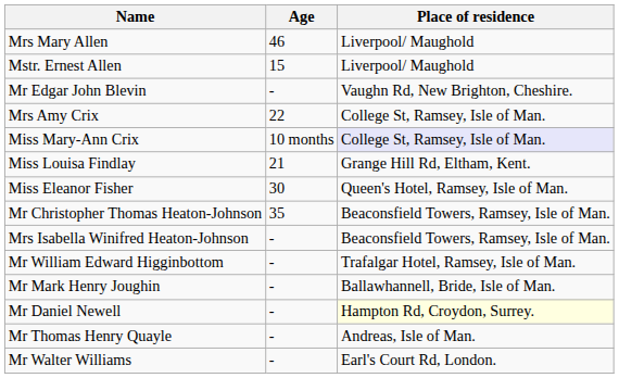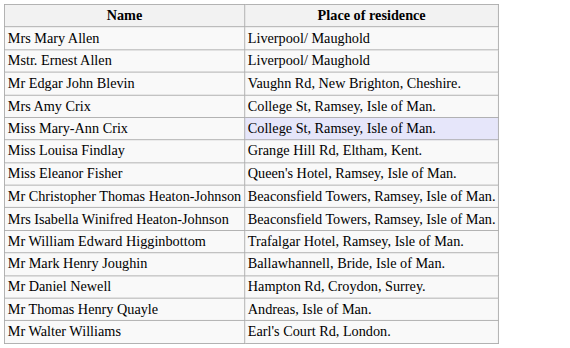- column: Age | 46 | 15 | - | 22 | 10 months | 21 | 30 | 35 | - | - | - | - | - | -
Mr Daniel Newell | Place of residence: lightyellow background -> no background
